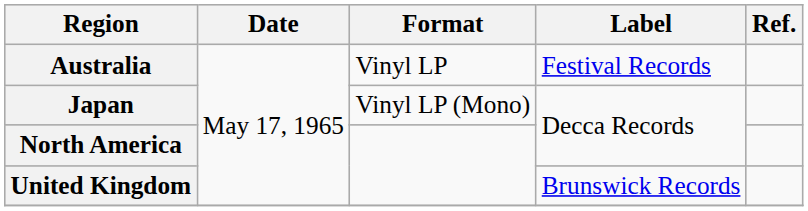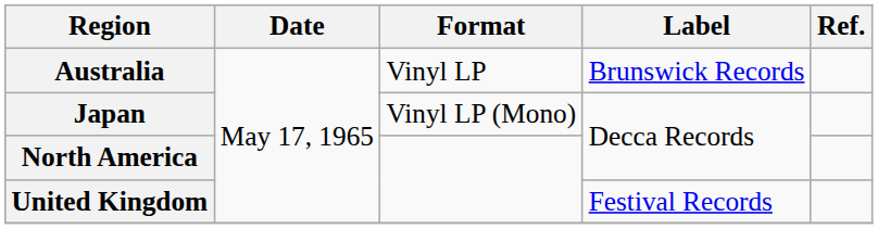Australia | Label: Festival Records -> Brunswick Records
United Kingdom | Label: Brunswick Records -> Festival Records
